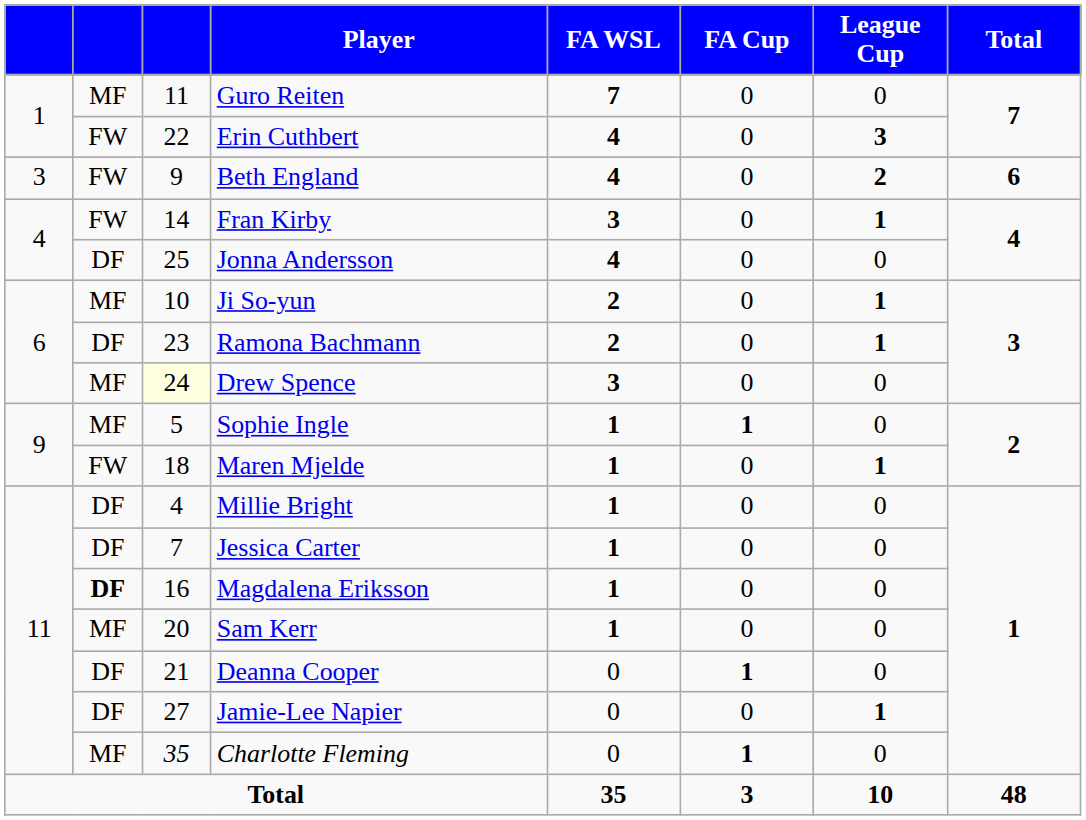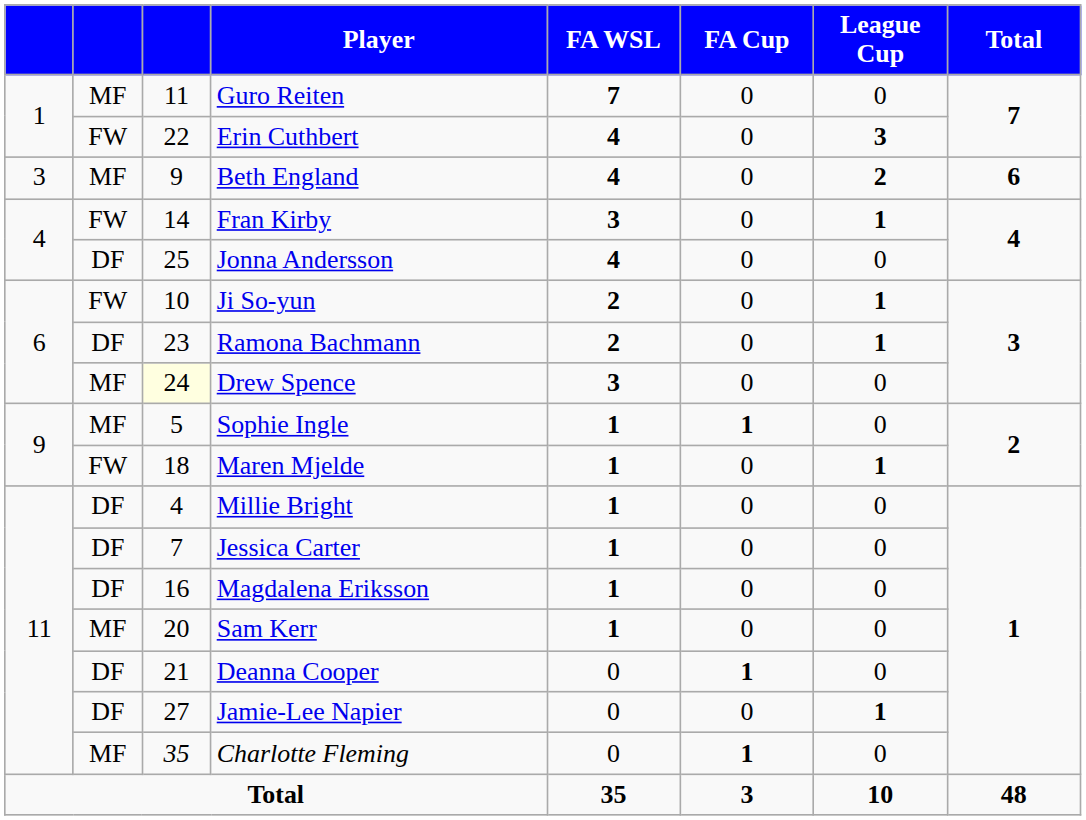Beth England | column 2: FW -> MF
Ji So-yun | column 2: MF -> FW
Magdalena Eriksson | column 2: bold -> normal
